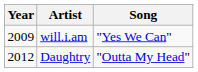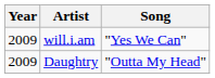Daughtry | Year: 2012 -> 2009
